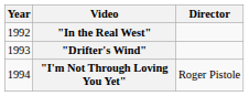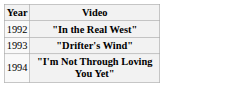- column: Director | Roger Pistole
